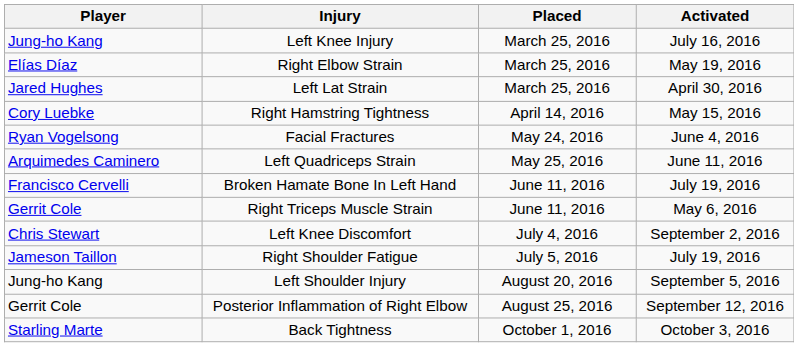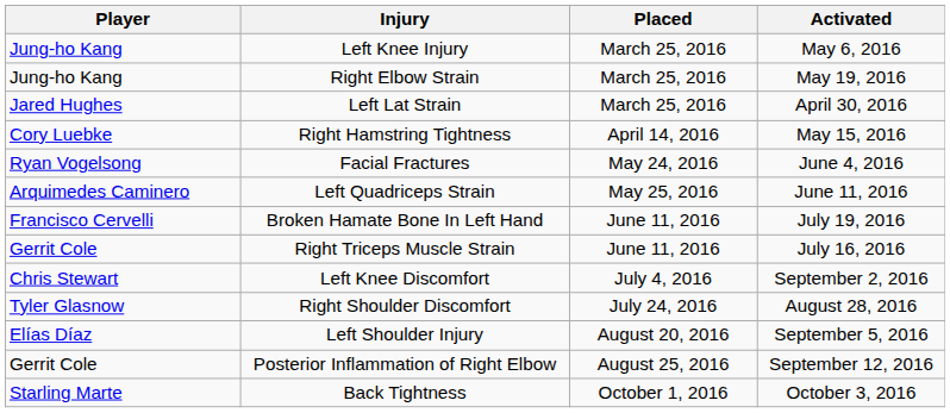Left Knee Injury | Activated: July 16, 2016 -> May 6, 2016
Right Elbow Strain | Player: Elías Díaz -> Jung-ho Kang
Right Triceps Muscle Strain | Activated: May 6, 2016 -> July 16, 2016
- row: Jameson Taillon | Right Shoulder Fatigue | July 5, 2016 | July 19, 2016
+ row: Tyler Glasnow | Right Shoulder Discomfort | July 24, 2016 | August 28, 2016
Left Shoulder Injury | Player: Jung-ho Kang -> Elías Díaz
